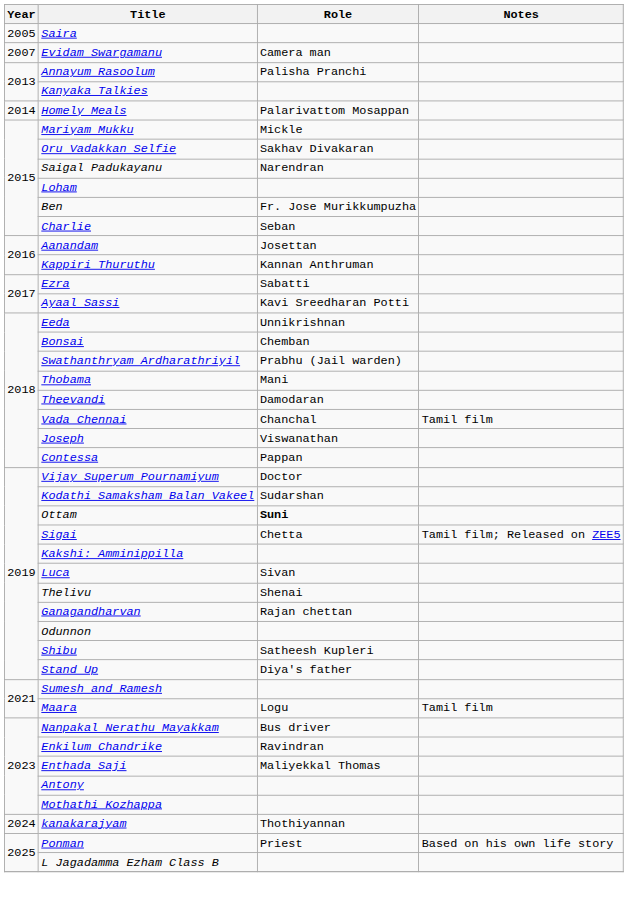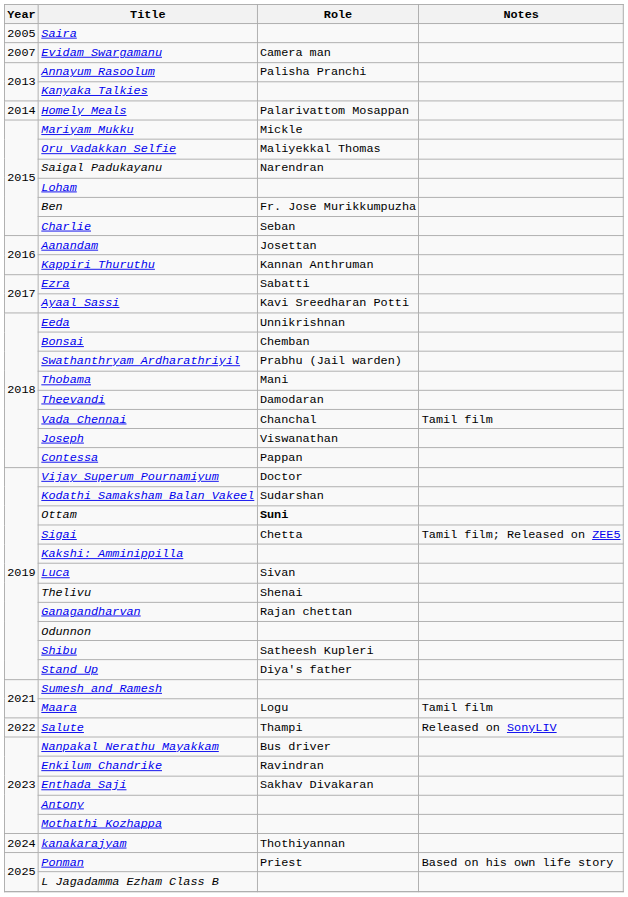Oru Vadakkan Selfie | Role: Sakhav Divakaran -> Maliyekkal Thomas
+ row: 2022 | Salute | Thampi | Released on SonyLIV
Enthada Saji | Role: Maliyekkal Thomas -> Sakhav Divakaran
